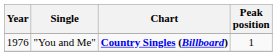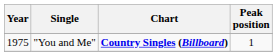"You and Me" | Year: 1976 -> 1975
